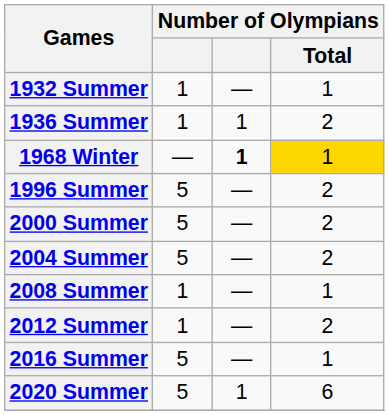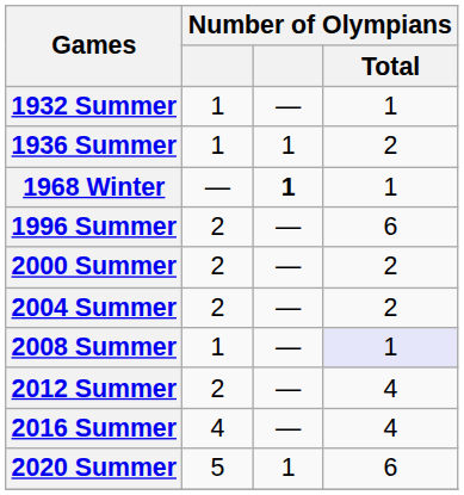1968 Winter | Number of Olympians / Total: gold background -> no background
1996 Summer | column 2: 5 -> 2
1996 Summer | Number of Olympians / Total: 2 -> 6
2000 Summer | column 2: 5 -> 2
2004 Summer | column 2: 5 -> 2
2008 Summer | Number of Olympians / Total: no background -> lavender background
2012 Summer | column 2: 1 -> 2
2012 Summer | Number of Olympians / Total: 2 -> 4
2016 Summer | column 2: 5 -> 4
2016 Summer | Number of Olympians / Total: 1 -> 4
